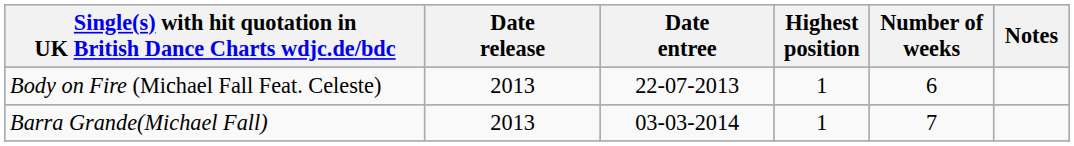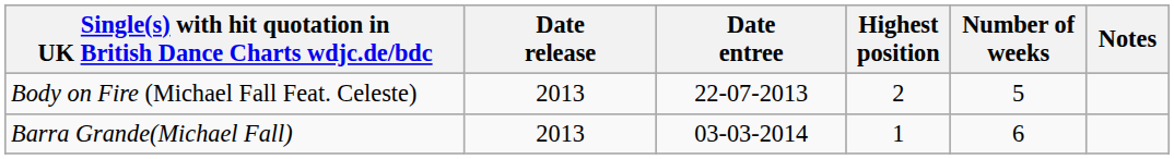Body on Fire (Michael Fall Feat. Celeste) | Highest position: 1 -> 2
Body on Fire (Michael Fall Feat. Celeste) | Number of weeks: 6 -> 5
Barra Grande(Michael Fall) | Number of weeks: 7 -> 6
